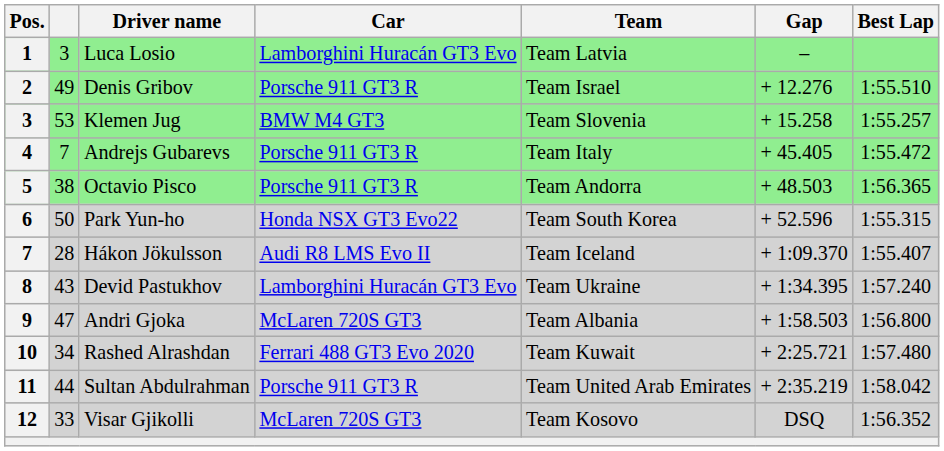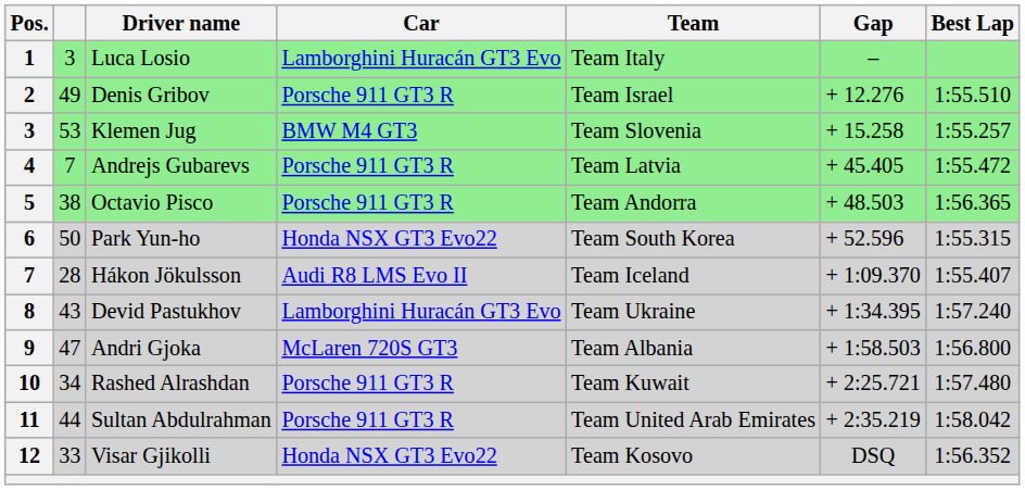Luca Losio | Team: Team Latvia -> Team Italy
Andrejs Gubarevs | Team: Team Italy -> Team Latvia
Rashed Alrashdan | Car: Ferrari 488 GT3 Evo 2020 -> Porsche 911 GT3 R
Visar Gjikolli | Car: McLaren 720S GT3 -> Honda NSX GT3 Evo22
